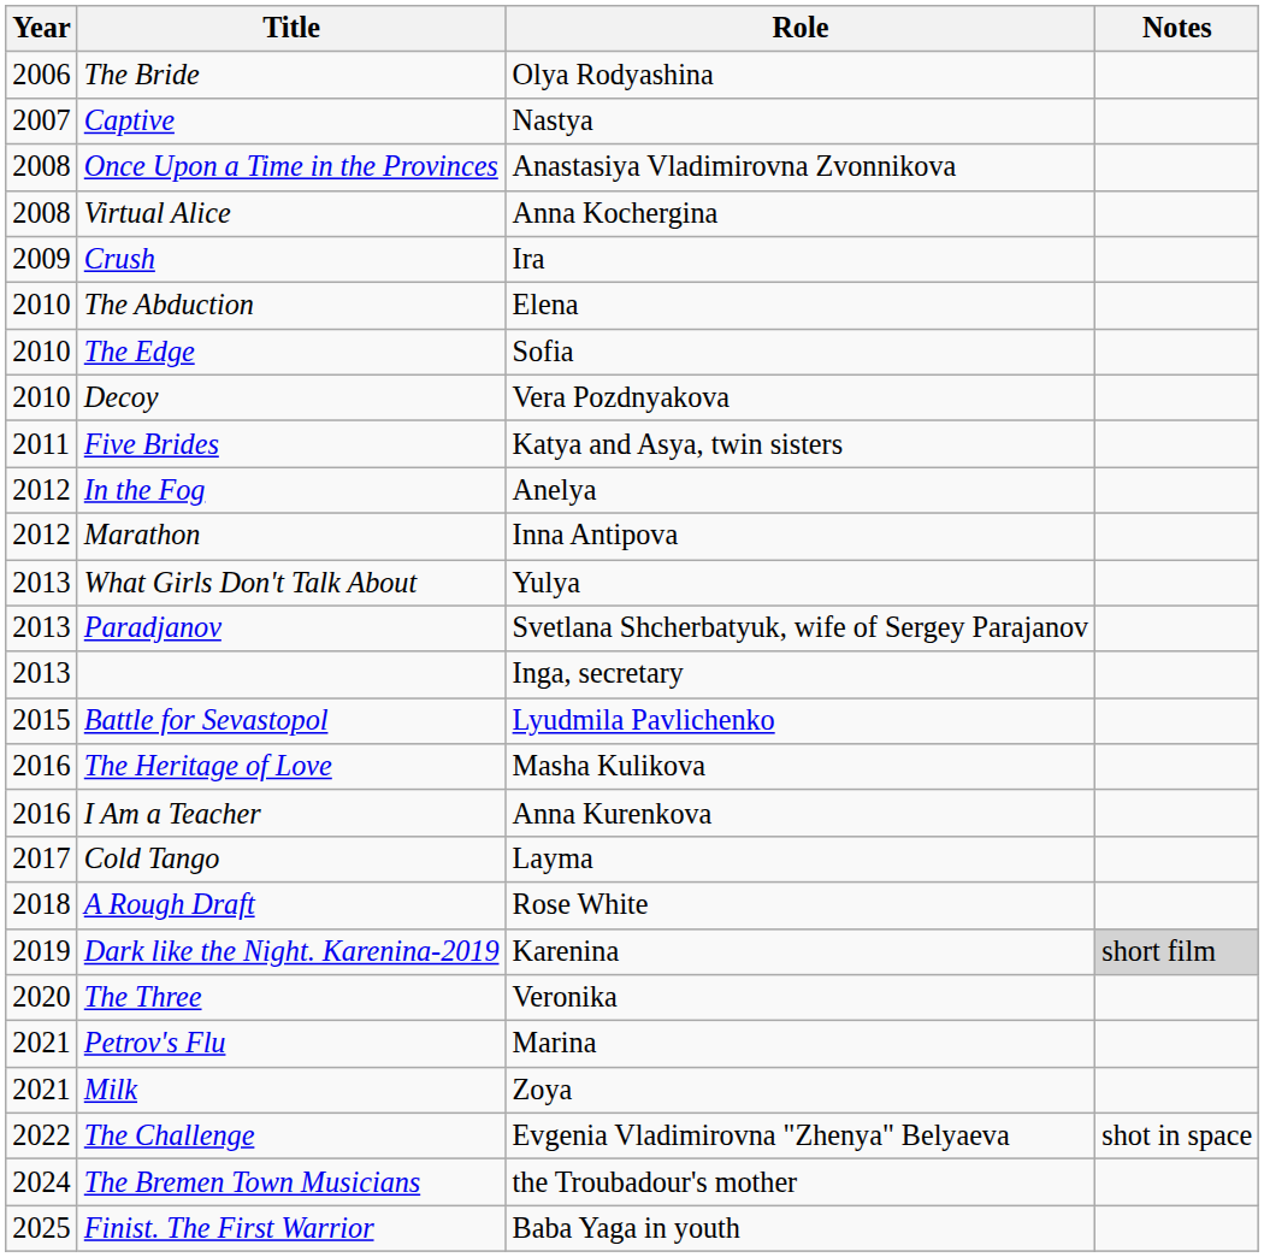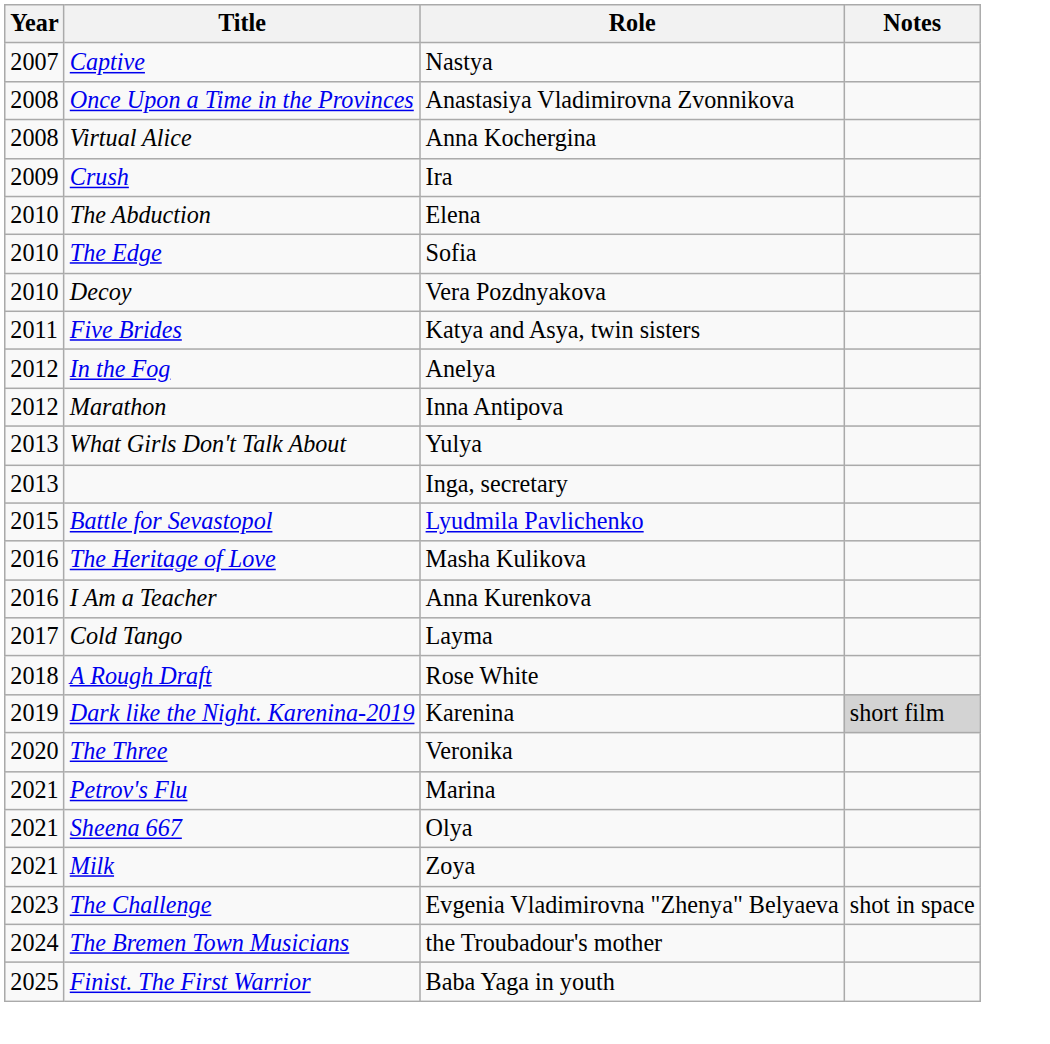- row: 2006 | The Bride | Olya Rodyashina
- row: 2013 | Paradjanov | Svetlana Shcherbatyuk, wife of Sergey Parajanov
+ row: 2021 | Sheena 667 | Olya
The Challenge | Year: 2022 -> 2023
